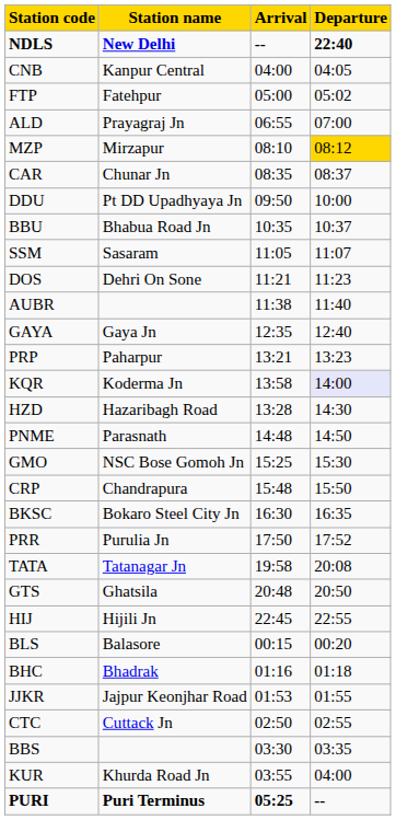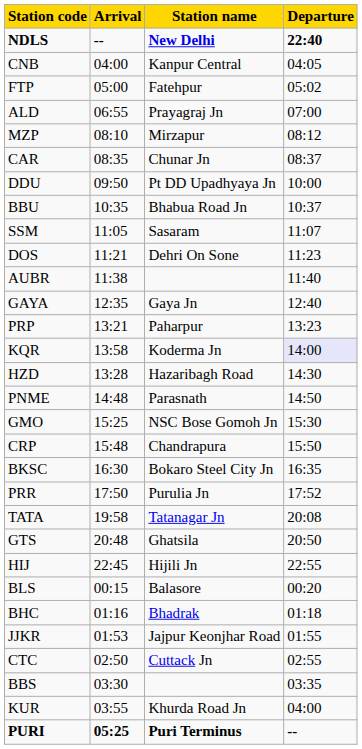columns swapped: Station name <-> Arrival
MZP | Departure: gold background -> no background
